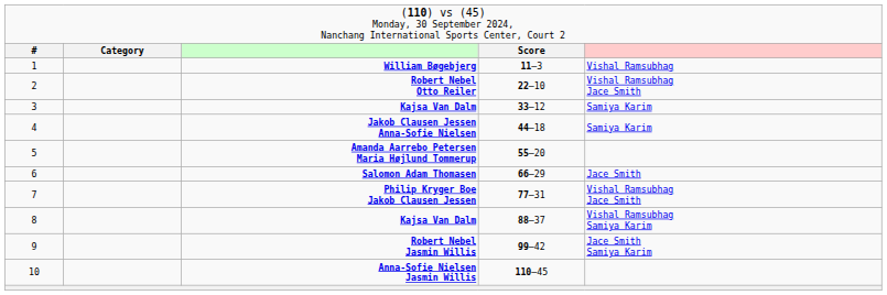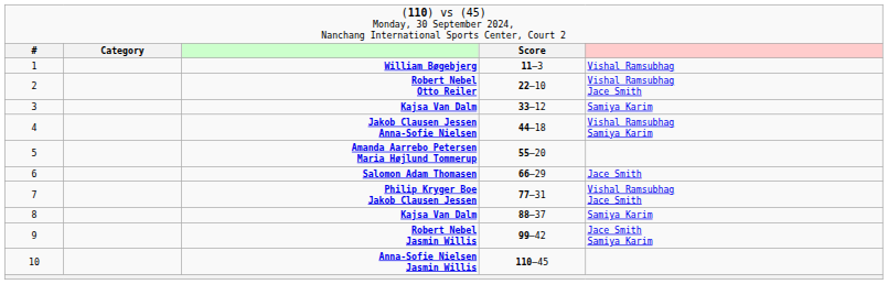Jakob Clausen Jessen Anna-Sofie Nielsen | column 5: Samiya Karim -> Vishal Ramsubhag Samiya Karim
8 / Kajsa Van Dalm | column 5: Vishal Ramsubhag Samiya Karim -> Samiya Karim
